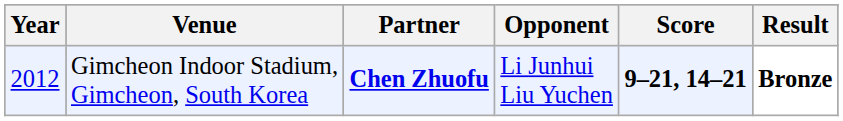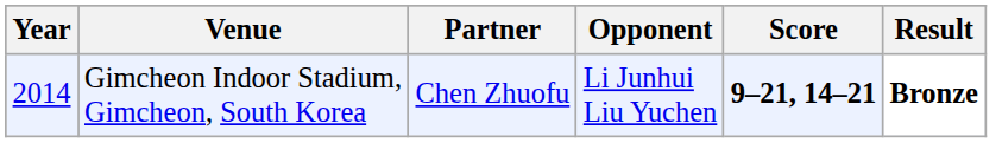Gimcheon Indoor Stadium, Gimcheon, South Korea | Year: 2012 -> 2014
Gimcheon Indoor Stadium, Gimcheon, South Korea | Partner: bold -> normal
